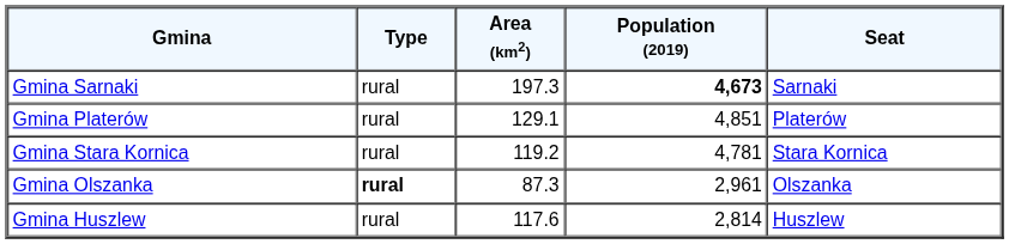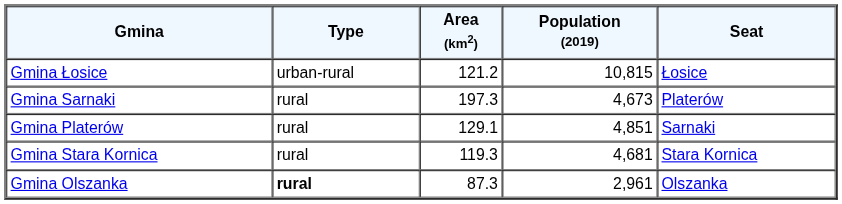+ row: Gmina Łosice | urban-rural | 121.2 | 10,815 | Łosice
Gmina Sarnaki | Population (2019): bold -> normal
Gmina Sarnaki | Seat: Sarnaki -> Platerów
Gmina Platerów | Seat: Platerów -> Sarnaki
Gmina Stara Kornica | Area (km2): 119.2 -> 119.3
Gmina Stara Kornica | Population (2019): 4,781 -> 4,681
- row: Gmina Huszlew | rural | 117.6 | 2,814 | Huszlew
